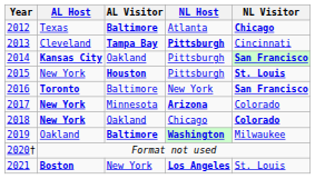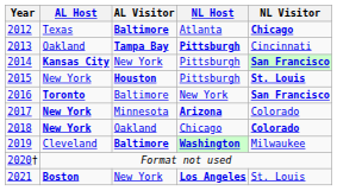2013 | AL Host: Cleveland -> Oakland
2014 | AL Visitor: Oakland -> New York
2019 | AL Host: Oakland -> Cleveland
